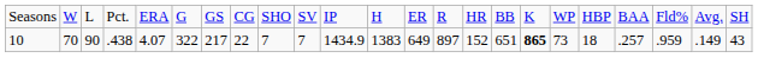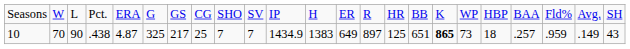10 | column 5: 4.07 -> 4.87
10 | column 6: 322 -> 325
10 | column 8: 22 -> 25
10 | column 15: 152 -> 125
